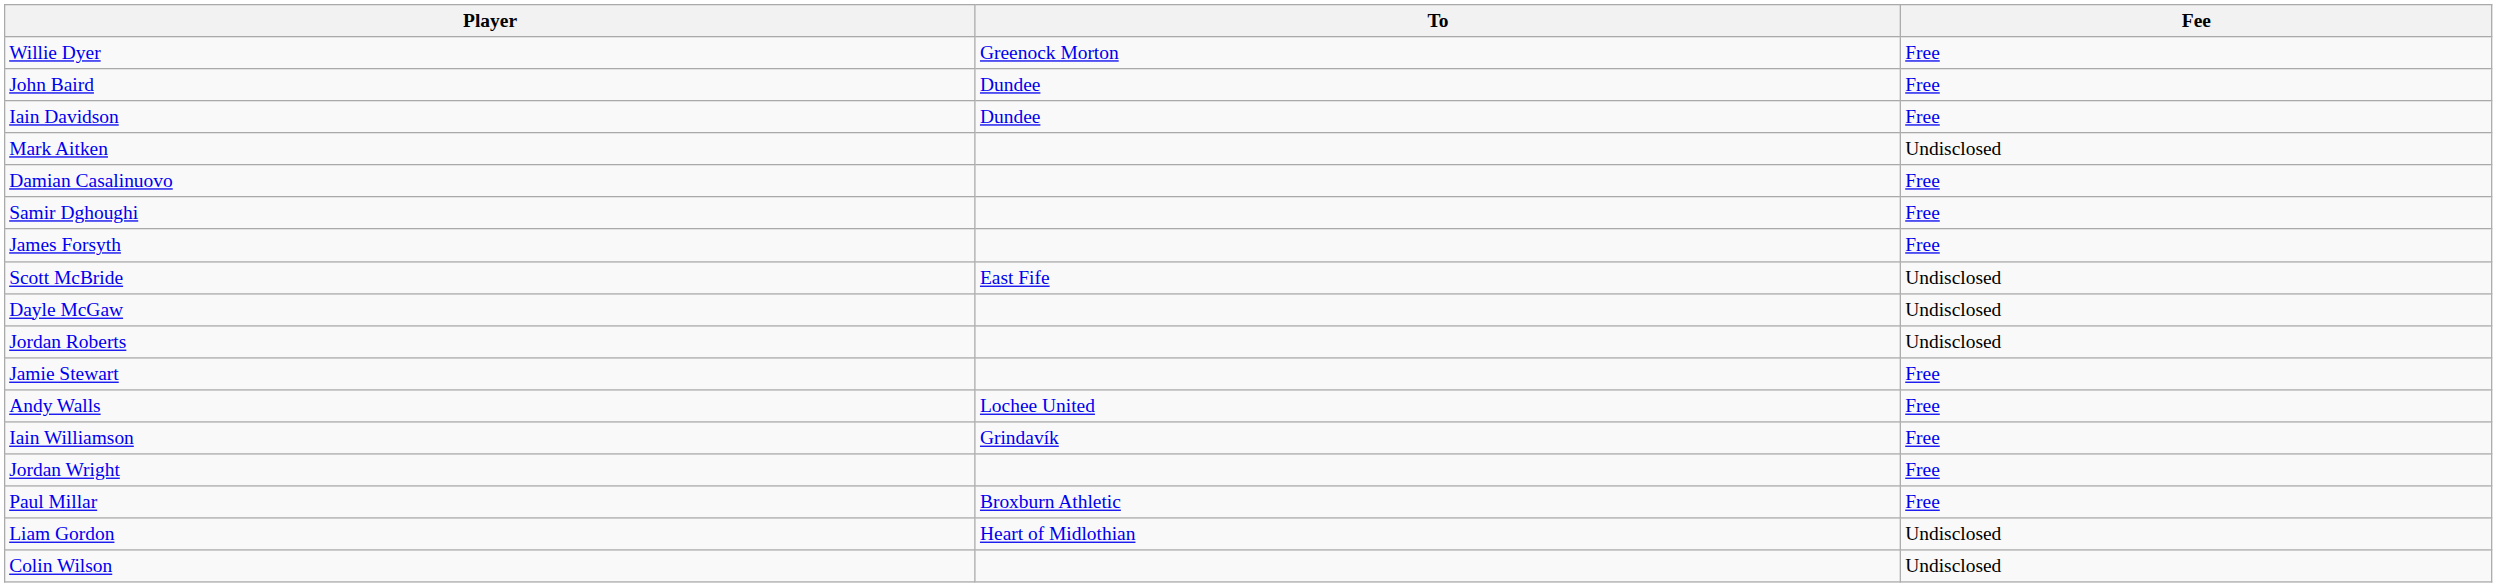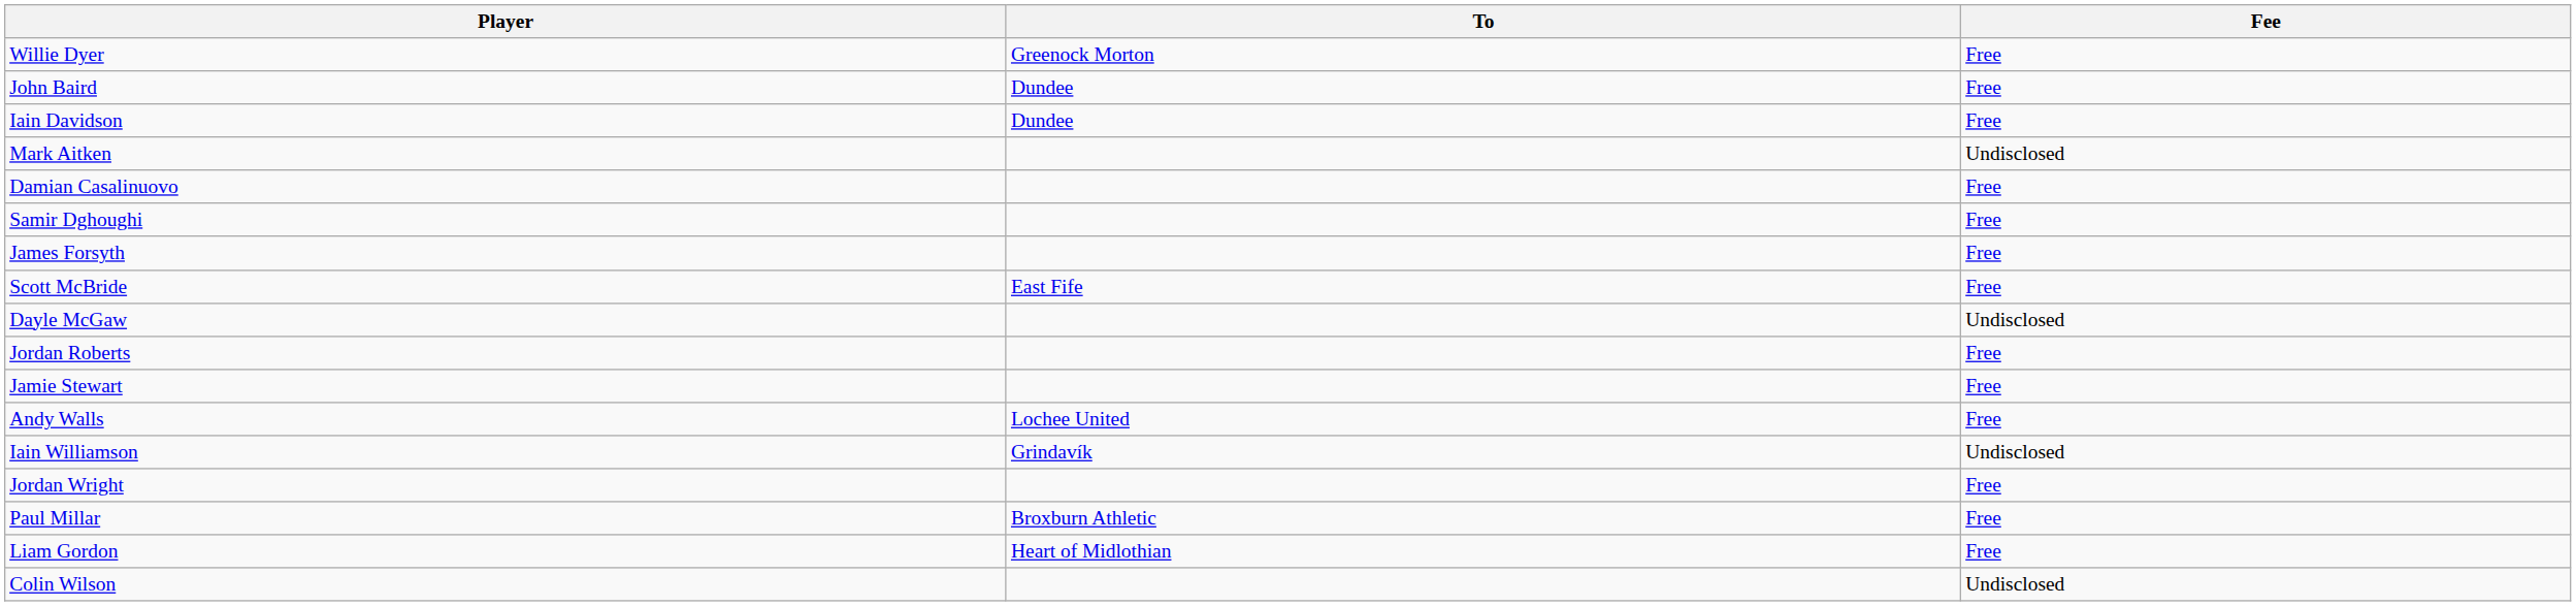Scott McBride | Fee: Undisclosed -> Free
Jordan Roberts | Fee: Undisclosed -> Free
Iain Williamson | Fee: Free -> Undisclosed
Liam Gordon | Fee: Undisclosed -> Free
